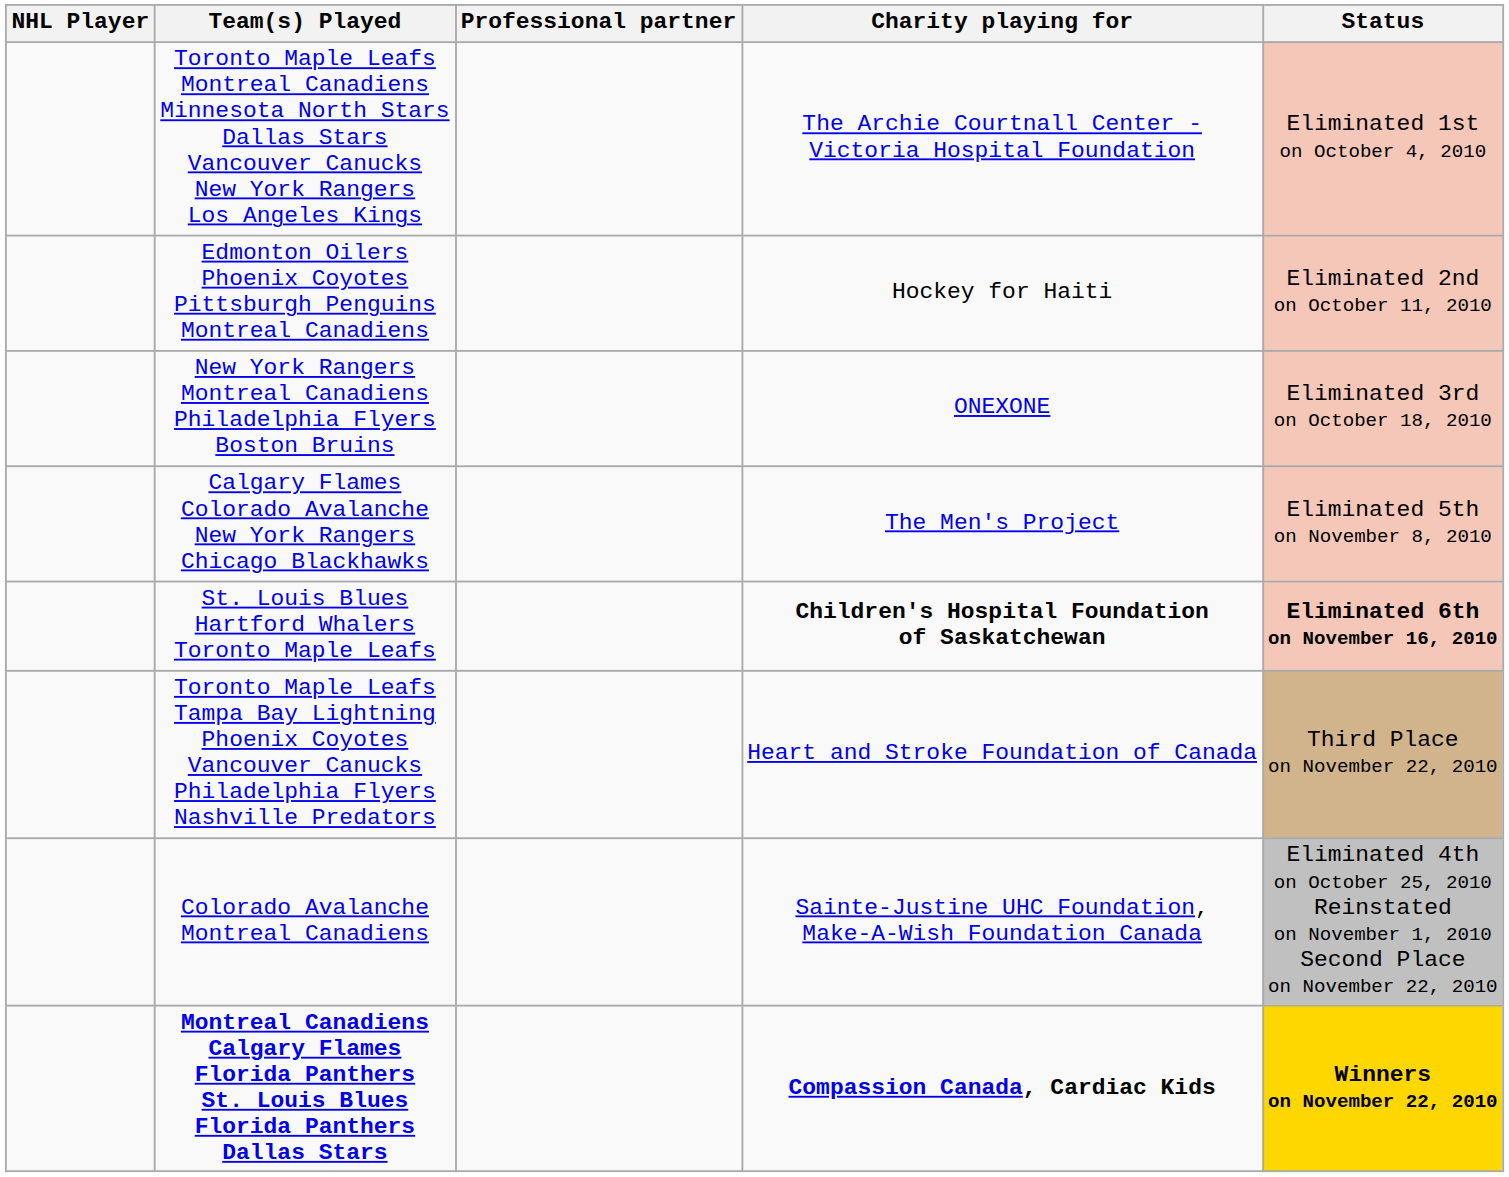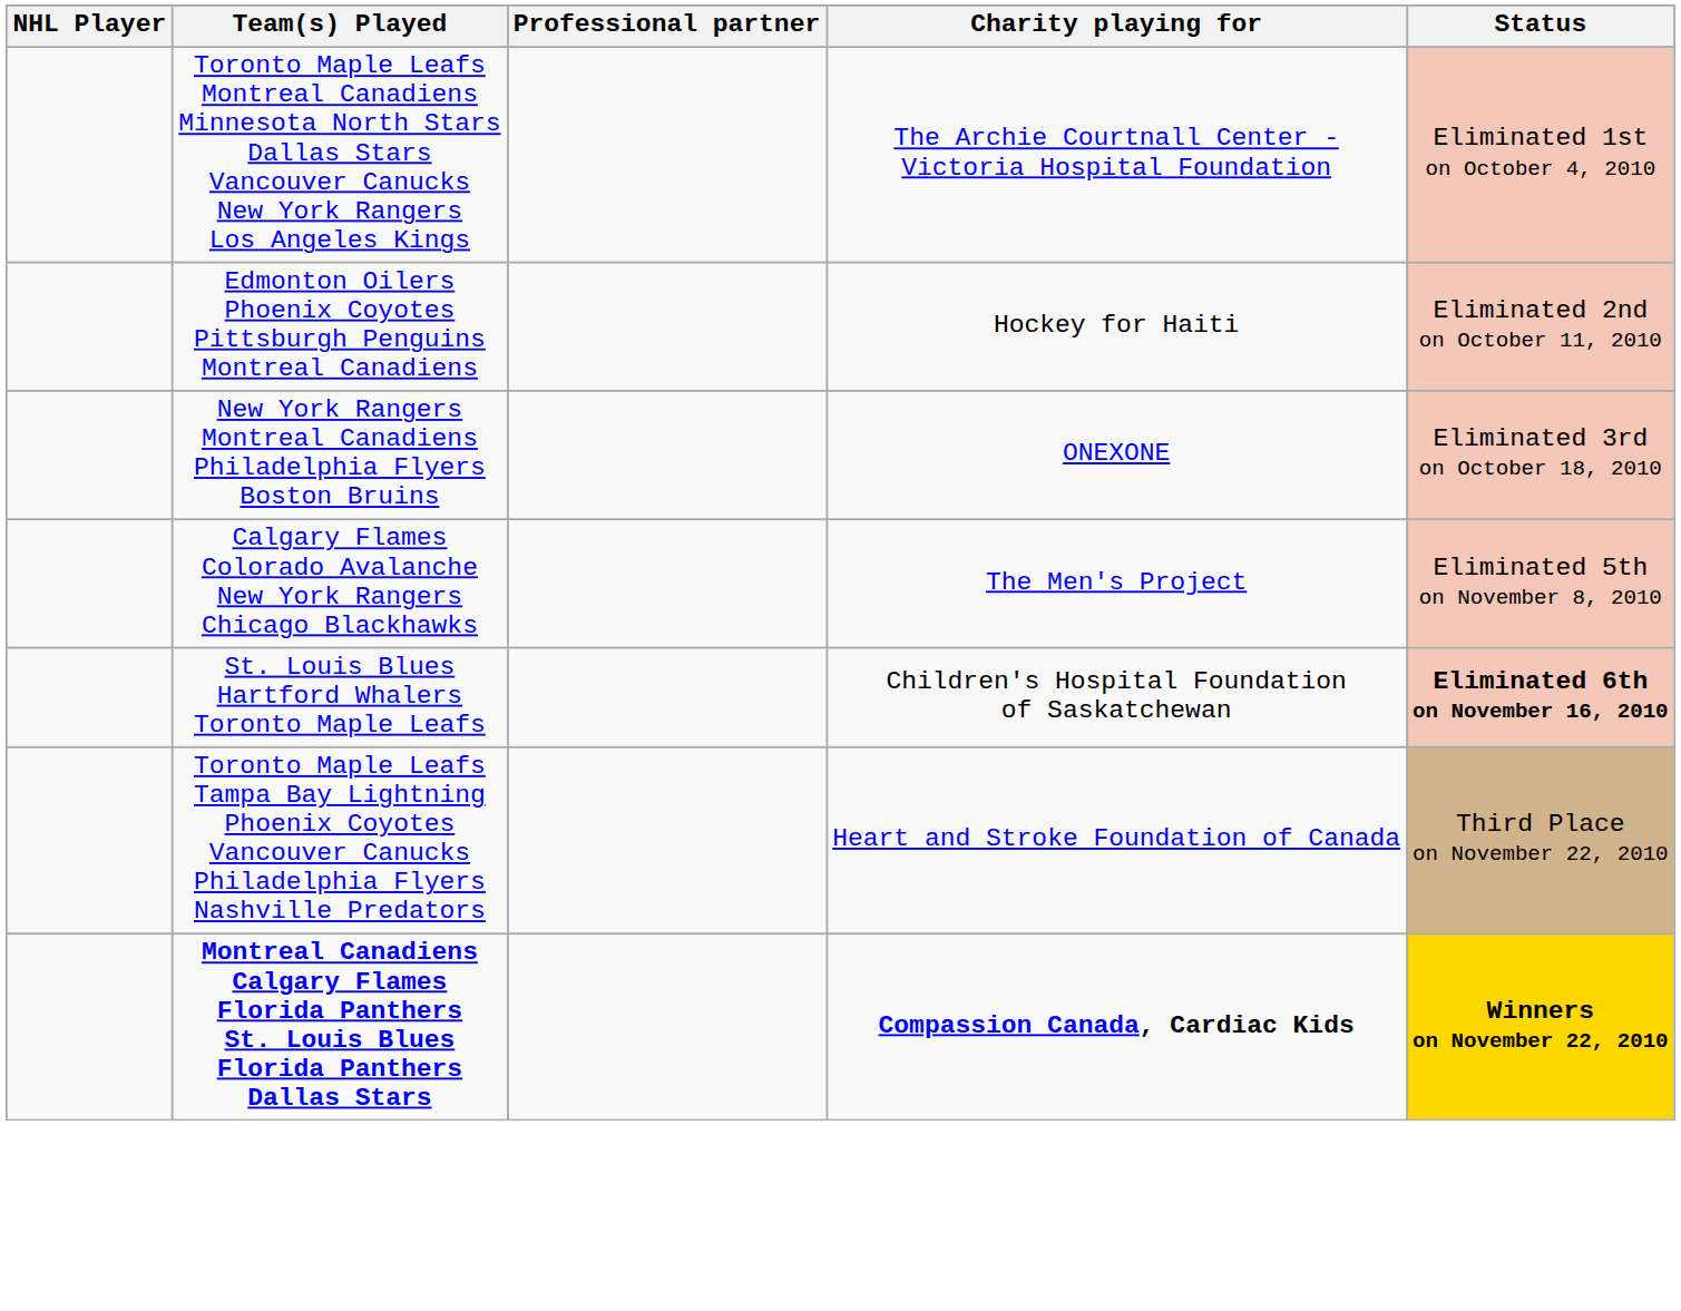St. Louis Blues Hartford Whalers Toronto Maple Leafs | Charity playing for: bold -> normal
- row: Colorado Avalanche Montreal Canadiens | Sainte-Justine UHC Foundation, Make-A-Wish Foundation Canada | Eliminated 4th on October 25, 2010 Reinstated on November 1, 2010 Second Place on November 22, 2010
